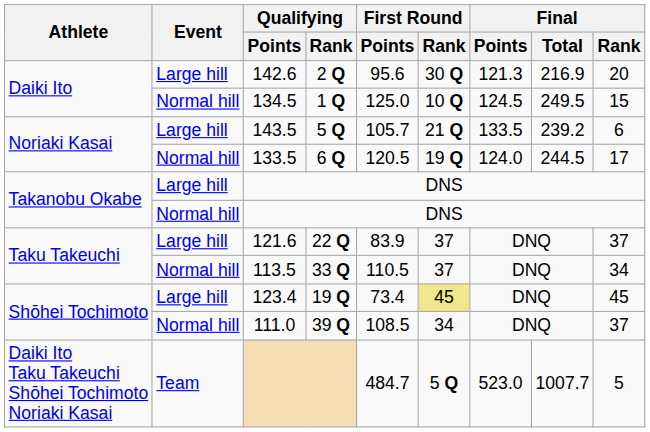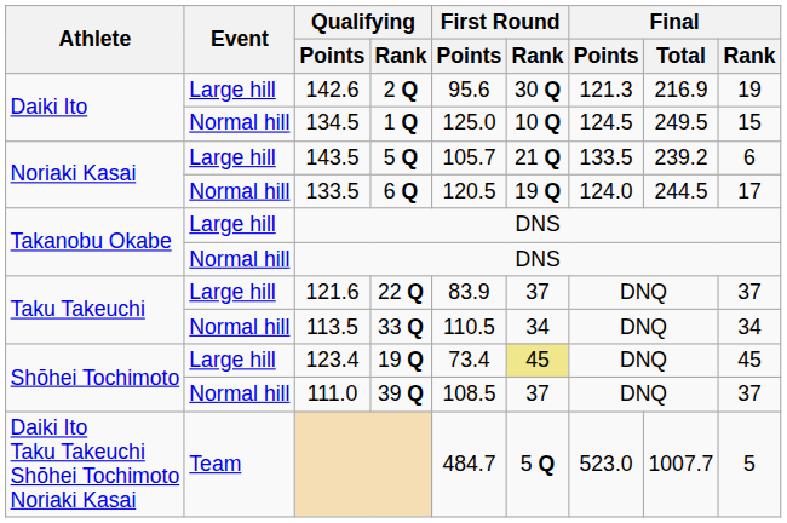142.6 | Final / Rank: 20 -> 19
113.5 | First Round / Rank: 37 -> 34
111.0 | First Round / Rank: 34 -> 37
